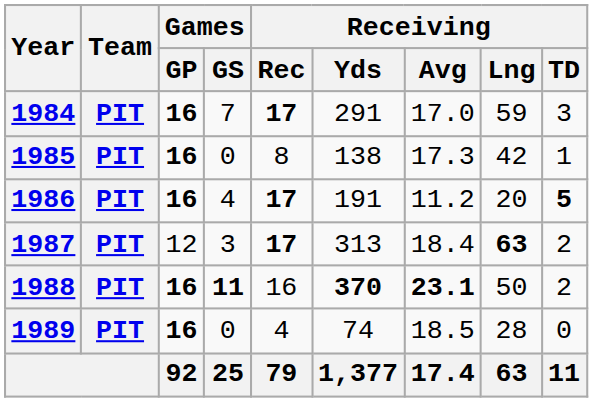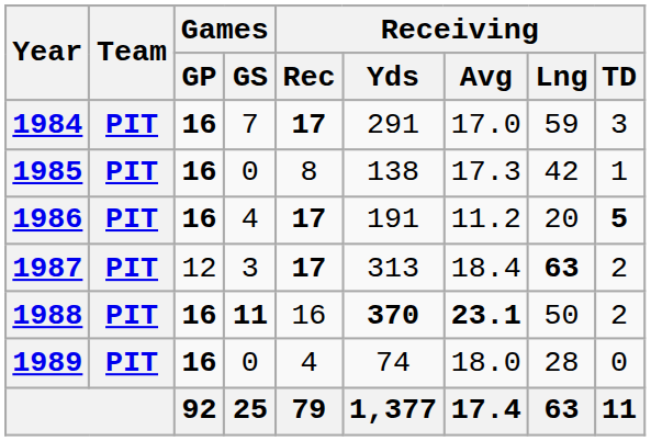1989 | Receiving / Avg: 18.5 -> 18.0
